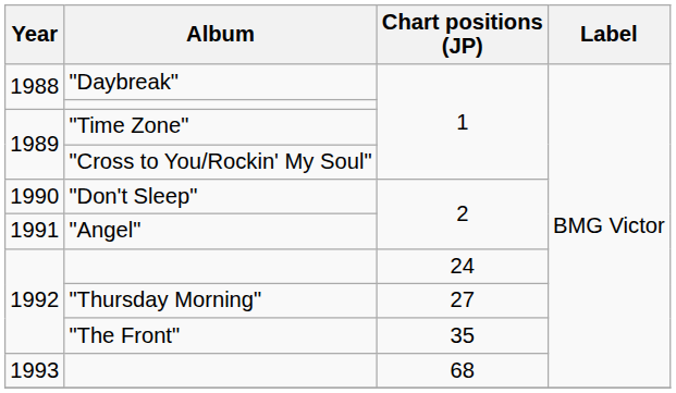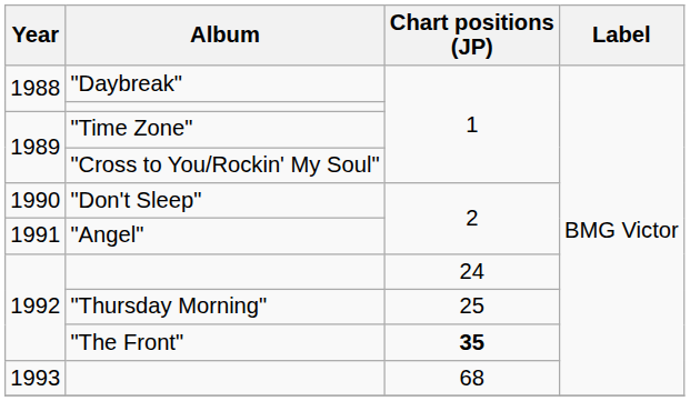"Thursday Morning" | Chart positions (JP): 27 -> 25
"The Front" | Chart positions (JP): normal -> bold
